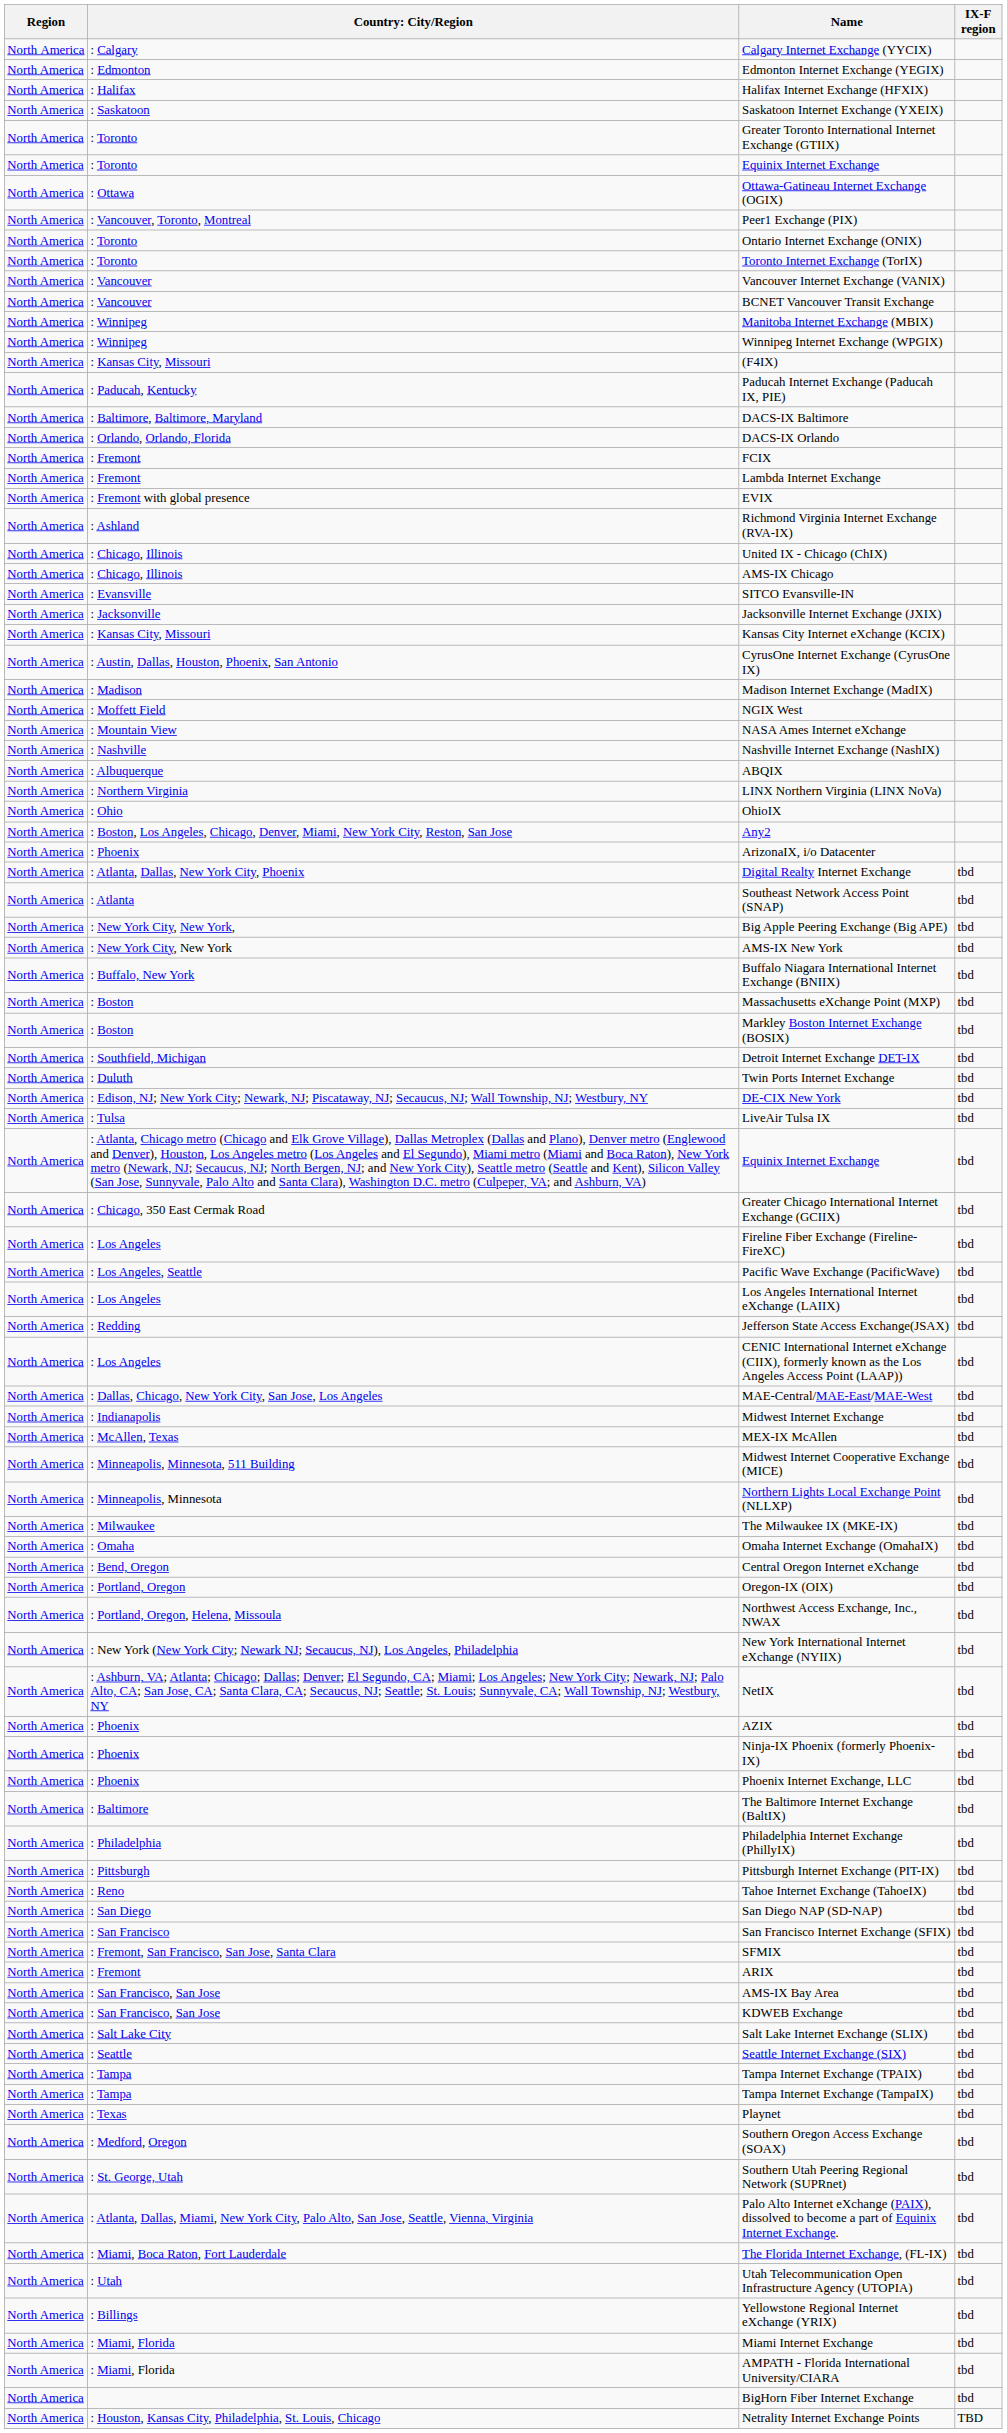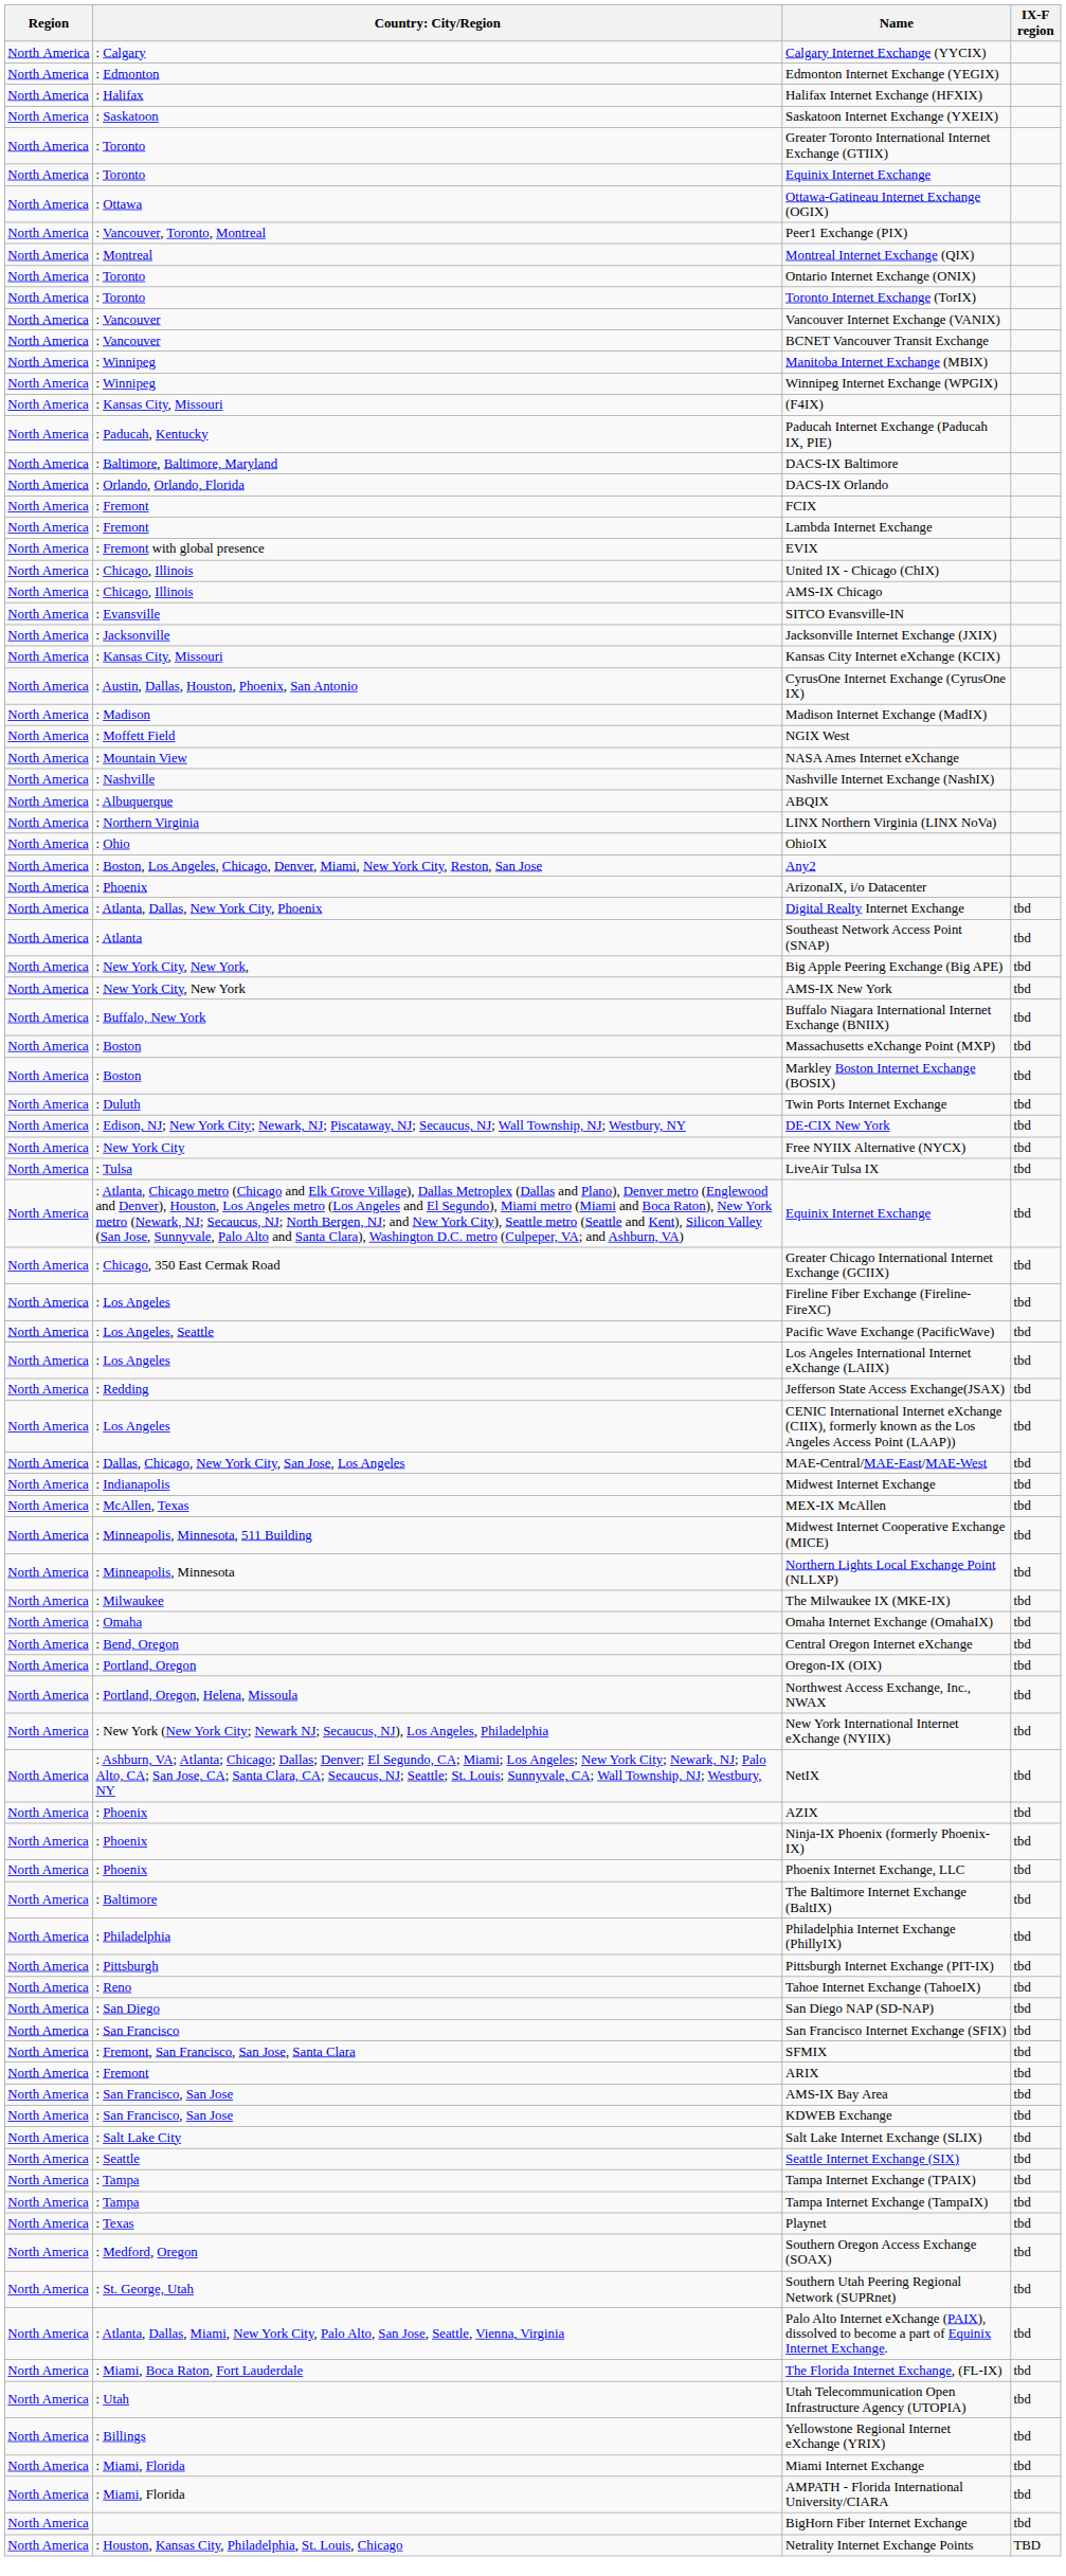+ row: North America | : Montreal | Montreal Internet Exchange (QIX)
- row: North America | : Ashland | Richmond Virginia Internet Exchange (RVA-IX)
- row: North America | : Southfield, Michigan | Detroit Internet Exchange DET-IX | tbd
+ row: North America | : New York City | Free NYIIX Alternative (NYCX) | tbd
